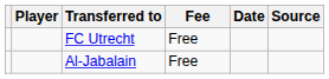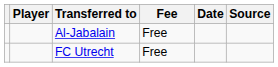rows swapped: FC Utrecht <-> Al-Jabalain
